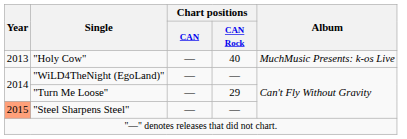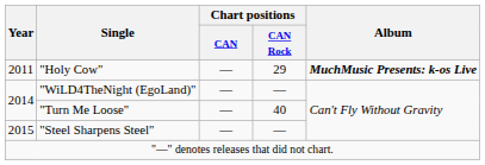"Holy Cow" | Year: 2013 -> 2011
"Holy Cow" | Chart positions / CAN Rock: 40 -> 29
"Holy Cow" | Album: normal -> bold
"Turn Me Loose" | Chart positions / CAN Rock: 29 -> 40
"Steel Sharpens Steel" | Year: lightsalmon background -> no background
